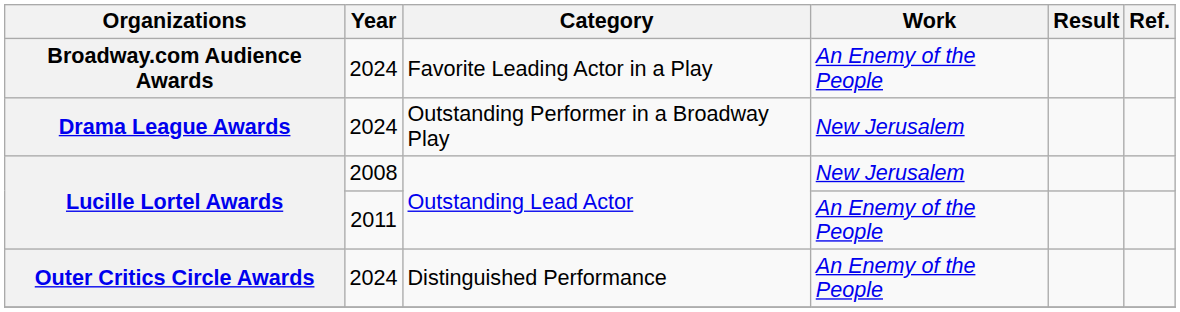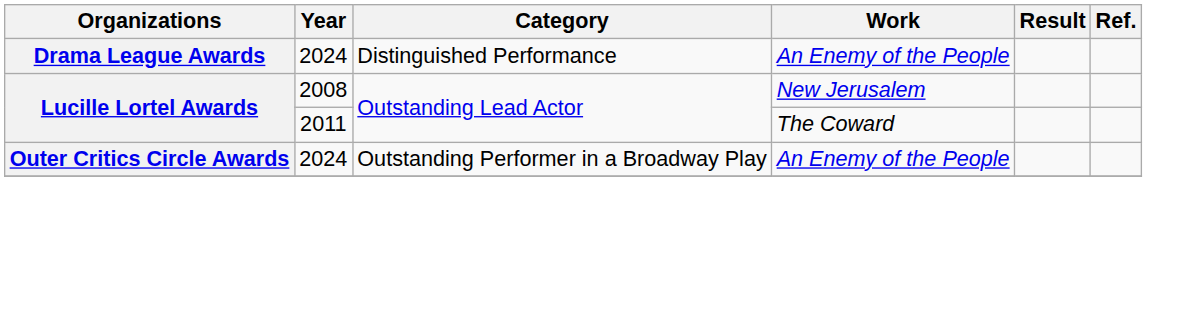- row: Broadway.com Audience Awards | 2024 | Favorite Leading Actor in a Play | An Enemy of the People
Drama League Awards | Category: Outstanding Performer in a Broadway Play -> Distinguished Performance
Drama League Awards | Work: New Jerusalem -> An Enemy of the People
Lucille Lortel Awards / 2011 | Work: An Enemy of the People -> The Coward
Outer Critics Circle Awards | Category: Distinguished Performance -> Outstanding Performer in a Broadway Play
